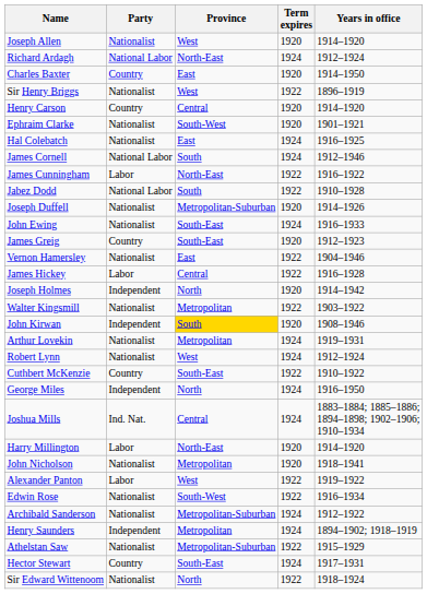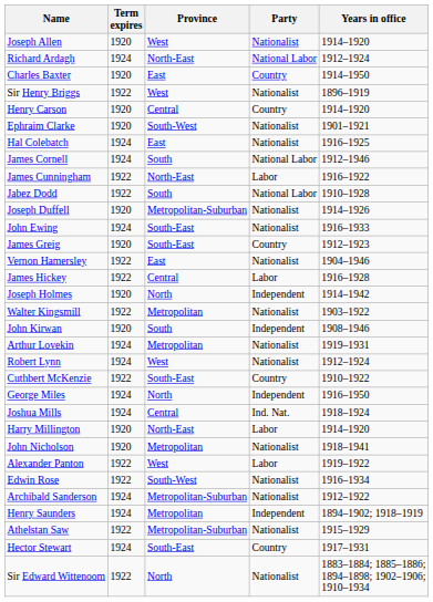columns swapped: Party <-> Term expires
John Kirwan | Province: gold background -> no background
Joshua Mills | Years in office: 1883–1884; 1885–1886; 1894–1898; 1902–1906; 1910–1934 -> 1918–1924
Sir Edward Wittenoom | Years in office: 1918–1924 -> 1883–1884; 1885–1886; 1894–1898; 1902–1906; 1910–1934
